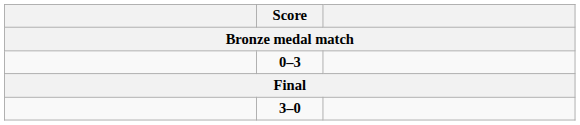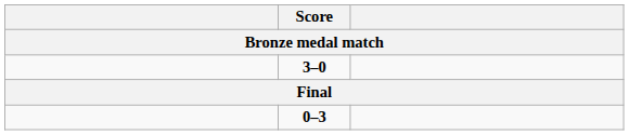rows swapped: 3–0 <-> 0–3
